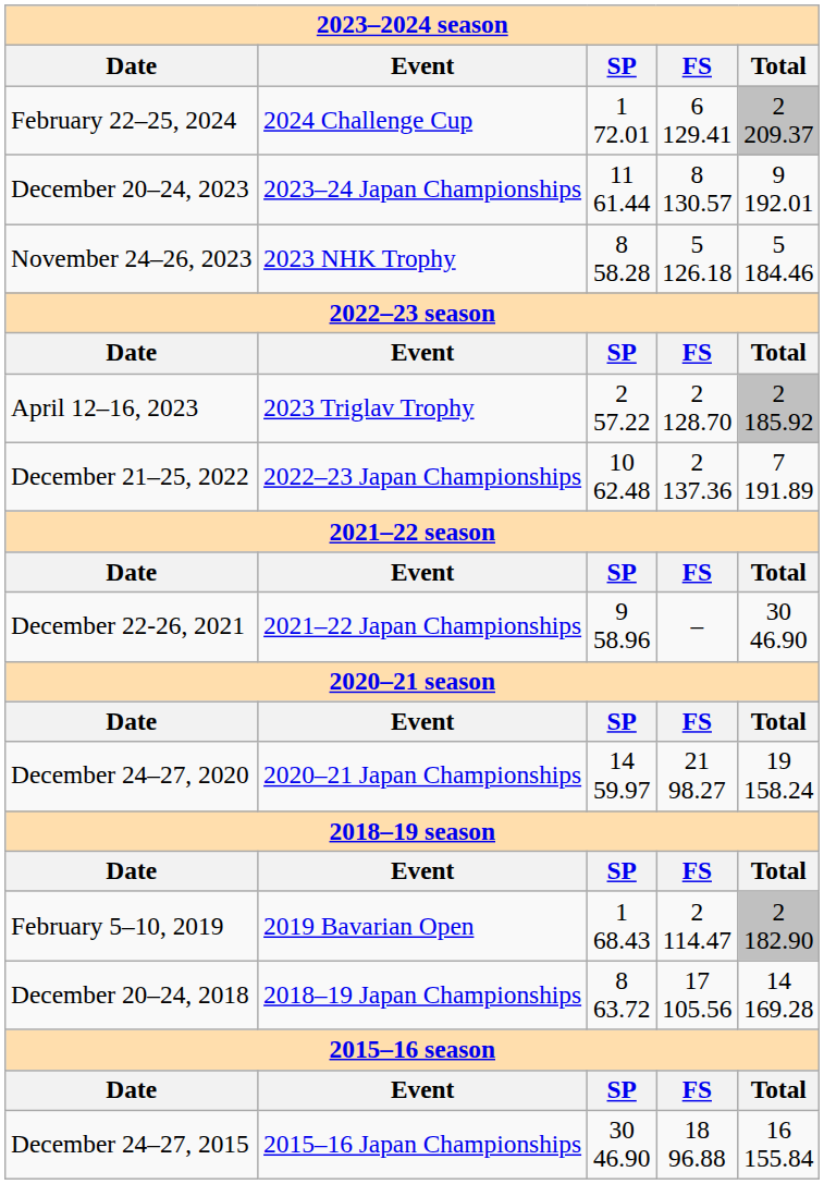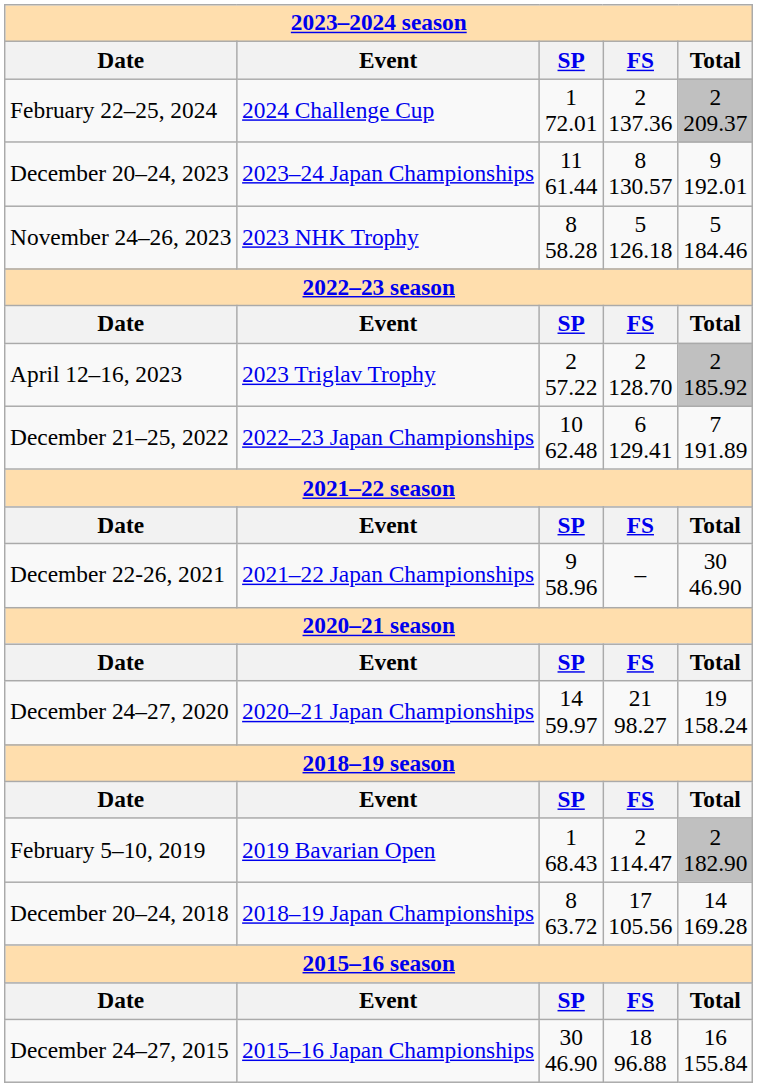February 22–25, 2024 | FS: 6 129.41 -> 2 137.36
December 21–25, 2022 | FS: 2 137.36 -> 6 129.41
